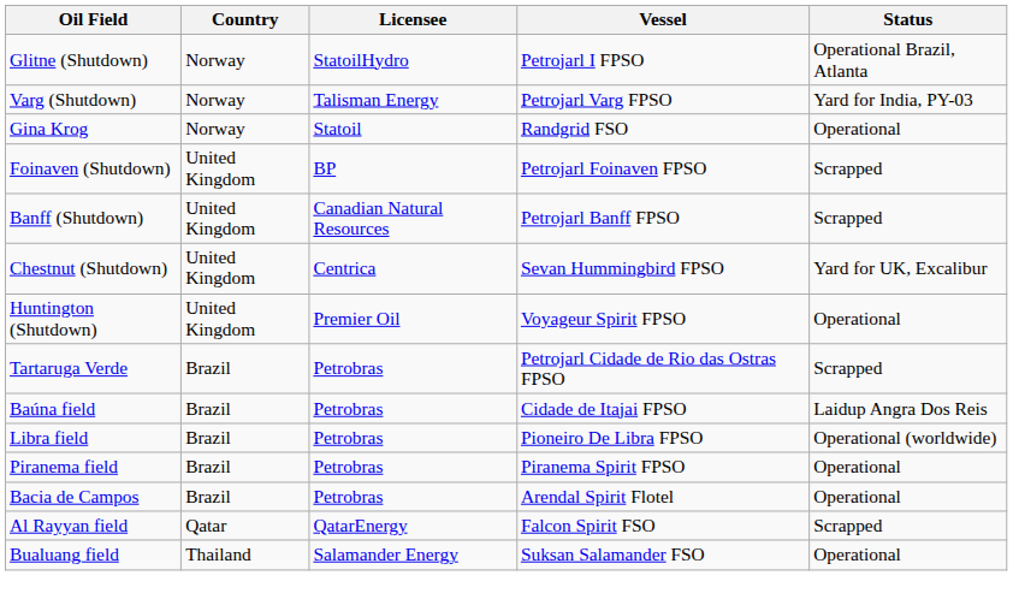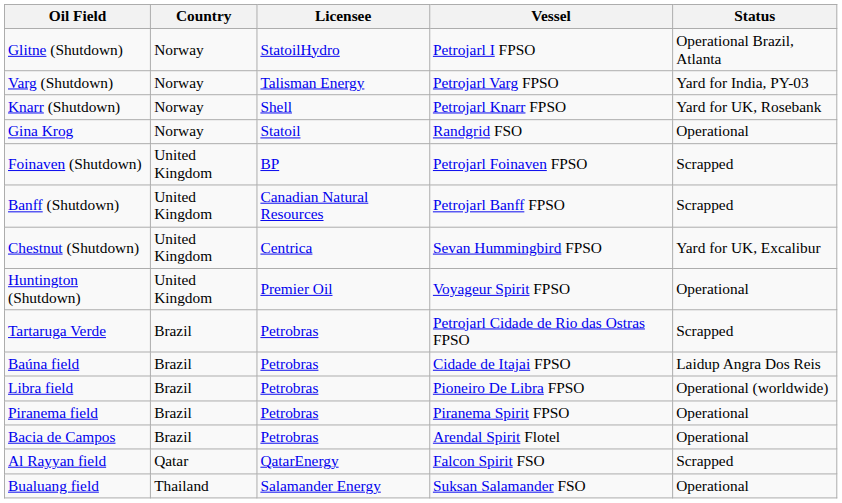+ row: Knarr (Shutdown) | Norway | Shell | Petrojarl Knarr FPSO | Yard for UK, Rosebank
